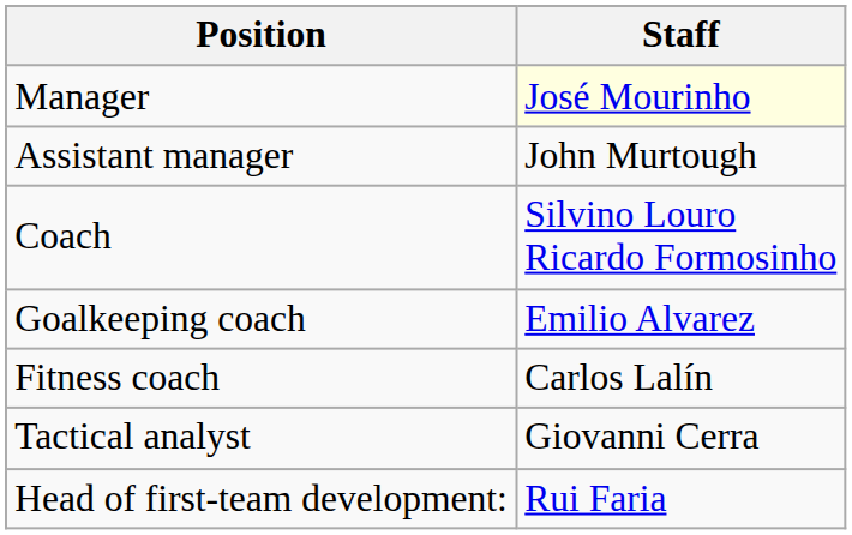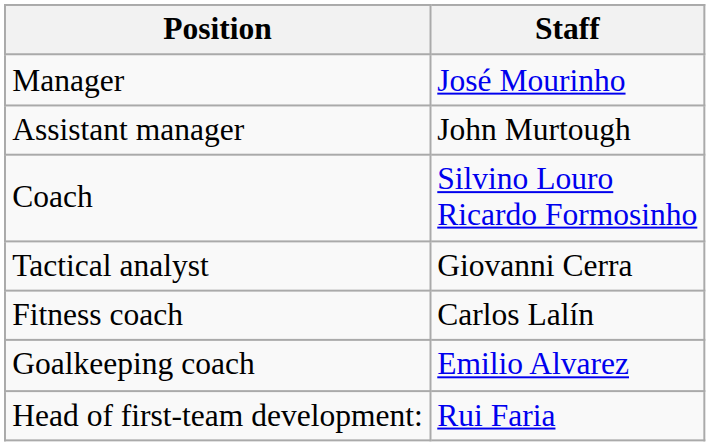Manager | Staff: lightyellow background -> no background
rows swapped: Goalkeeping coach <-> Tactical analyst
